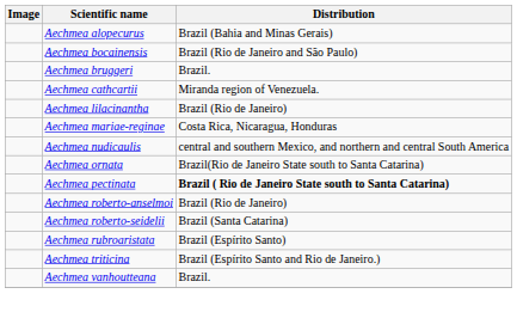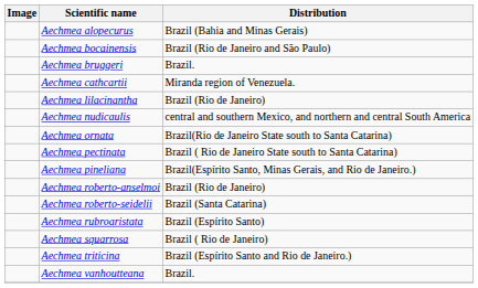- row: Aechmea mariae-reginae | Costa Rica, Nicaragua, Honduras
Aechmea pectinata | Distribution: bold -> normal
+ row: Aechmea pineliana | Brazil(Espírito Santo, Minas Gerais, and Rio de Janeiro.)
+ row: Aechmea squarrosa | Brazil ( Rio de Janeiro)
